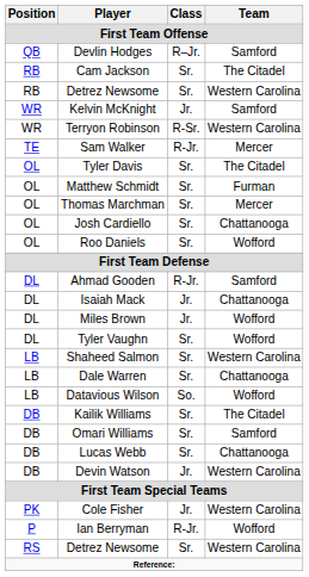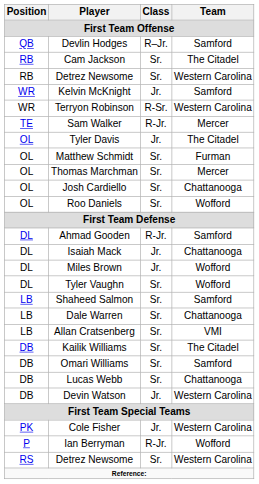Tyler Davis | Class: Sr. -> Jr.
Shaheed Salmon | Team: Western Carolina -> Samford
+ row: LB | Allan Cratsenberg | Sr. | VMI
- row: LB | Datavious Wilson | So. | Wofford
